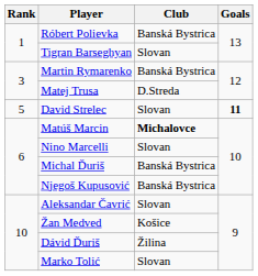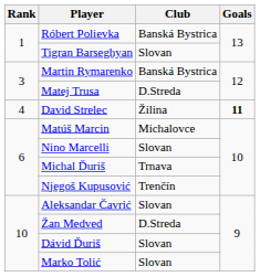David Strelec | Rank: 5 -> 4
David Strelec | Club: Slovan -> Žilina
Matúš Marcin | Club: bold -> normal
Michal Ďuriš | Club: Banská Bystrica -> Trnava
Njegoš Kupusović | Club: Banská Bystrica -> Trenčín
Žan Medved | Club: Košice -> D.Streda
Dávid Ďuriš | Club: Žilina -> Slovan
